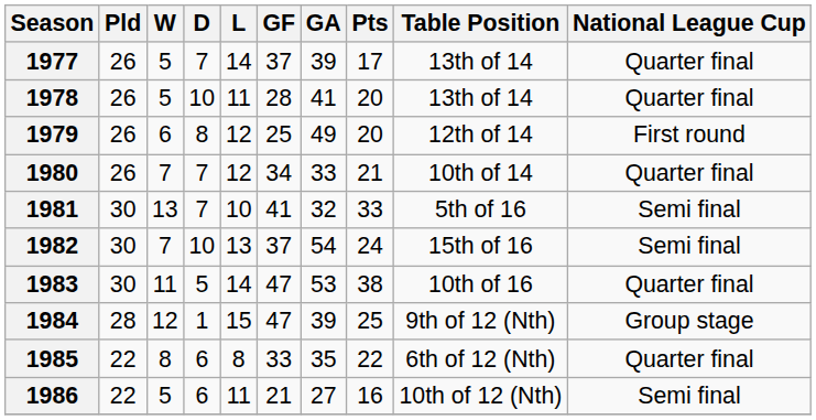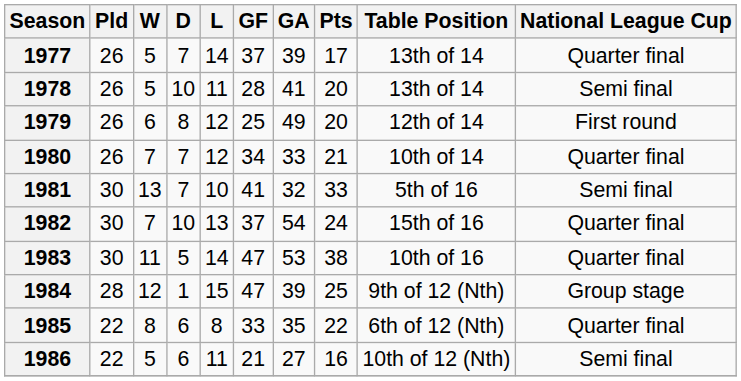1978 | National League Cup: Quarter final -> Semi final
1982 | National League Cup: Semi final -> Quarter final
